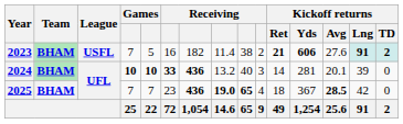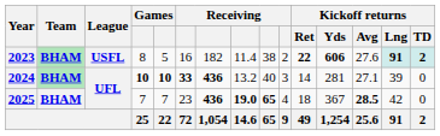2023 | column 4: 7 -> 8
2023 | Kickoff returns / Ret: 21 -> 22
2024 | Kickoff returns / Avg: 20.1 -> 27.1
